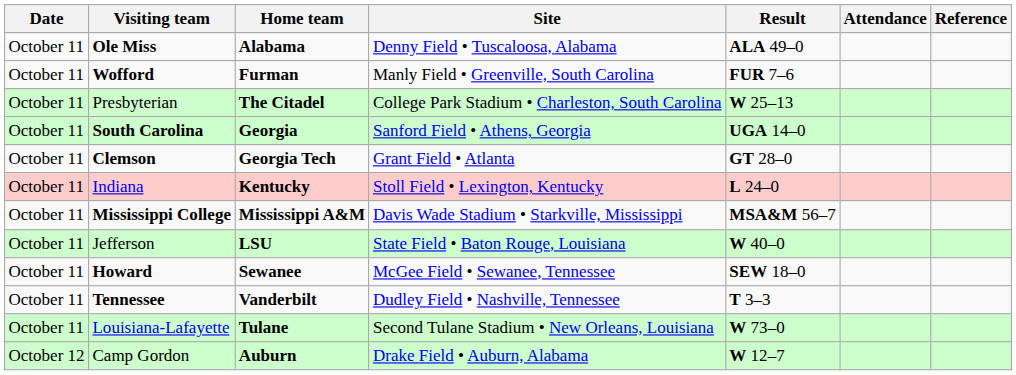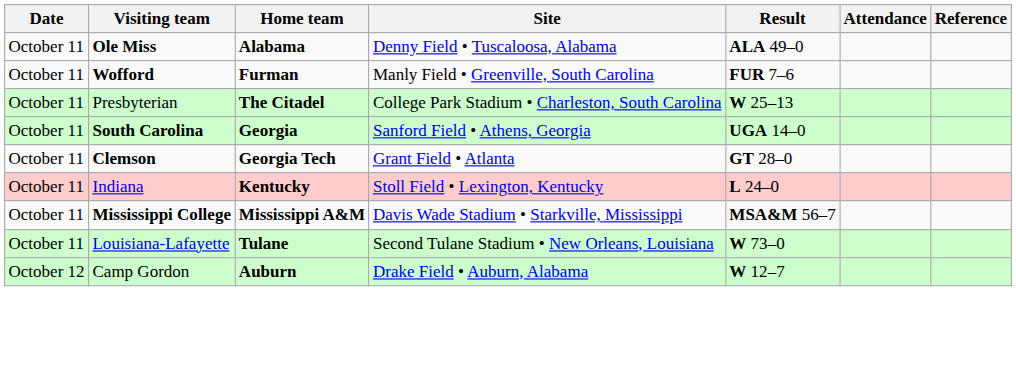- row: October 11 | Jefferson | LSU | State Field • Baton Rouge, Louisiana | W 40–0
- row: October 11 | Howard | Sewanee | McGee Field • Sewanee, Tennessee | SEW 18–0
- row: October 11 | Tennessee | Vanderbilt | Dudley Field • Nashville, Tennessee | T 3–3
